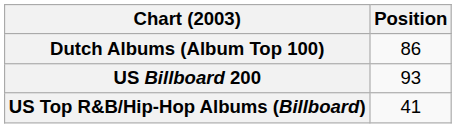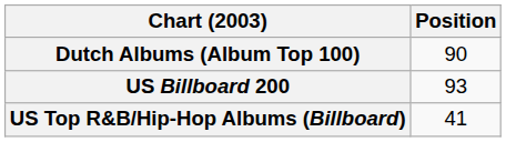Dutch Albums (Album Top 100) | Position: 86 -> 90
